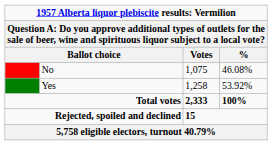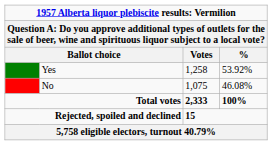rows swapped: Yes <-> No
